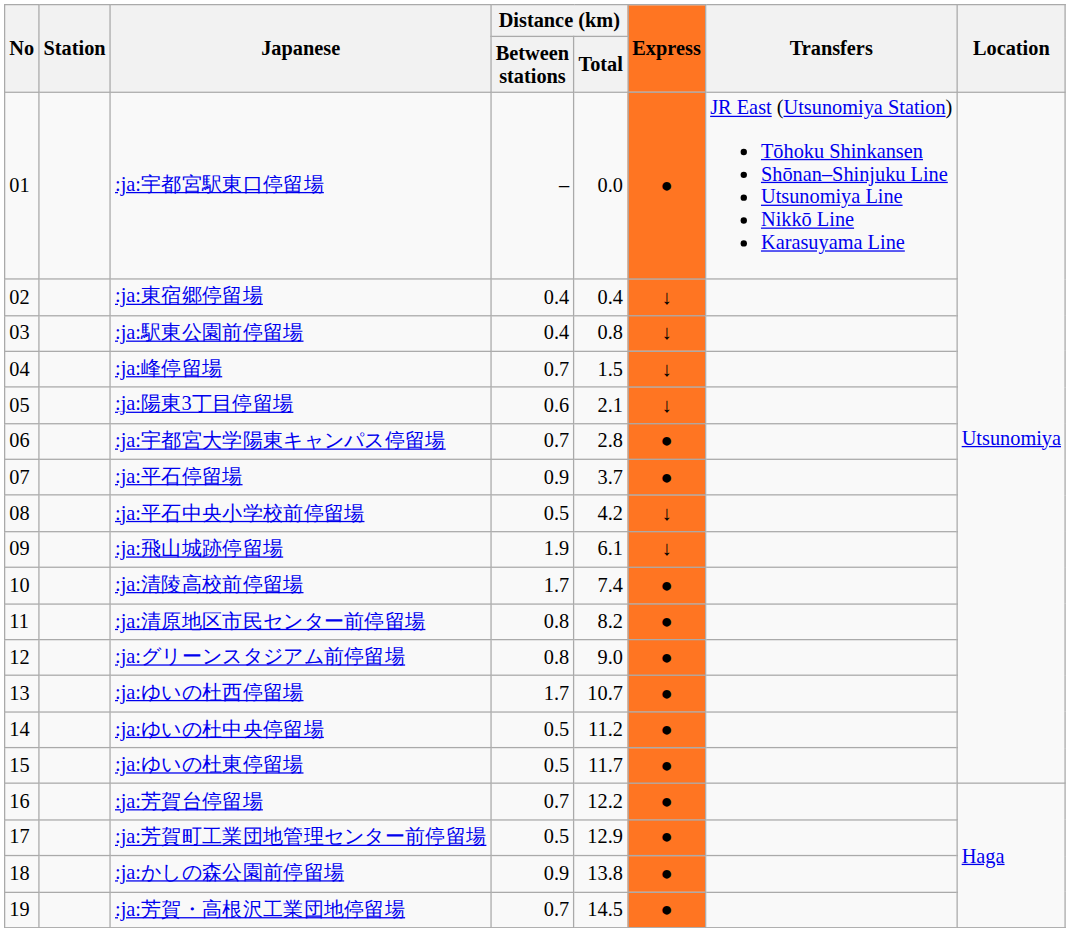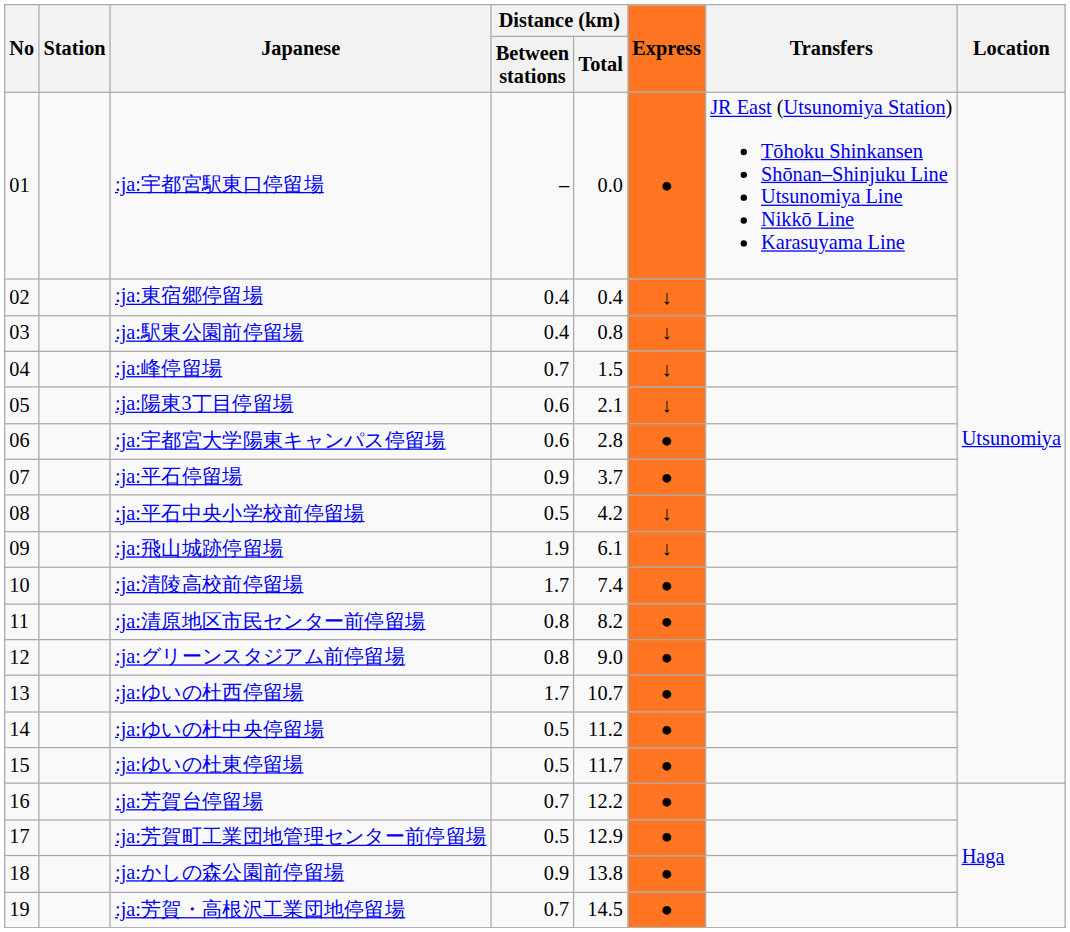:ja:宇都宮大学陽東キャンパス停留場 | Distance (km) / Between stations: 0.7 -> 0.6
